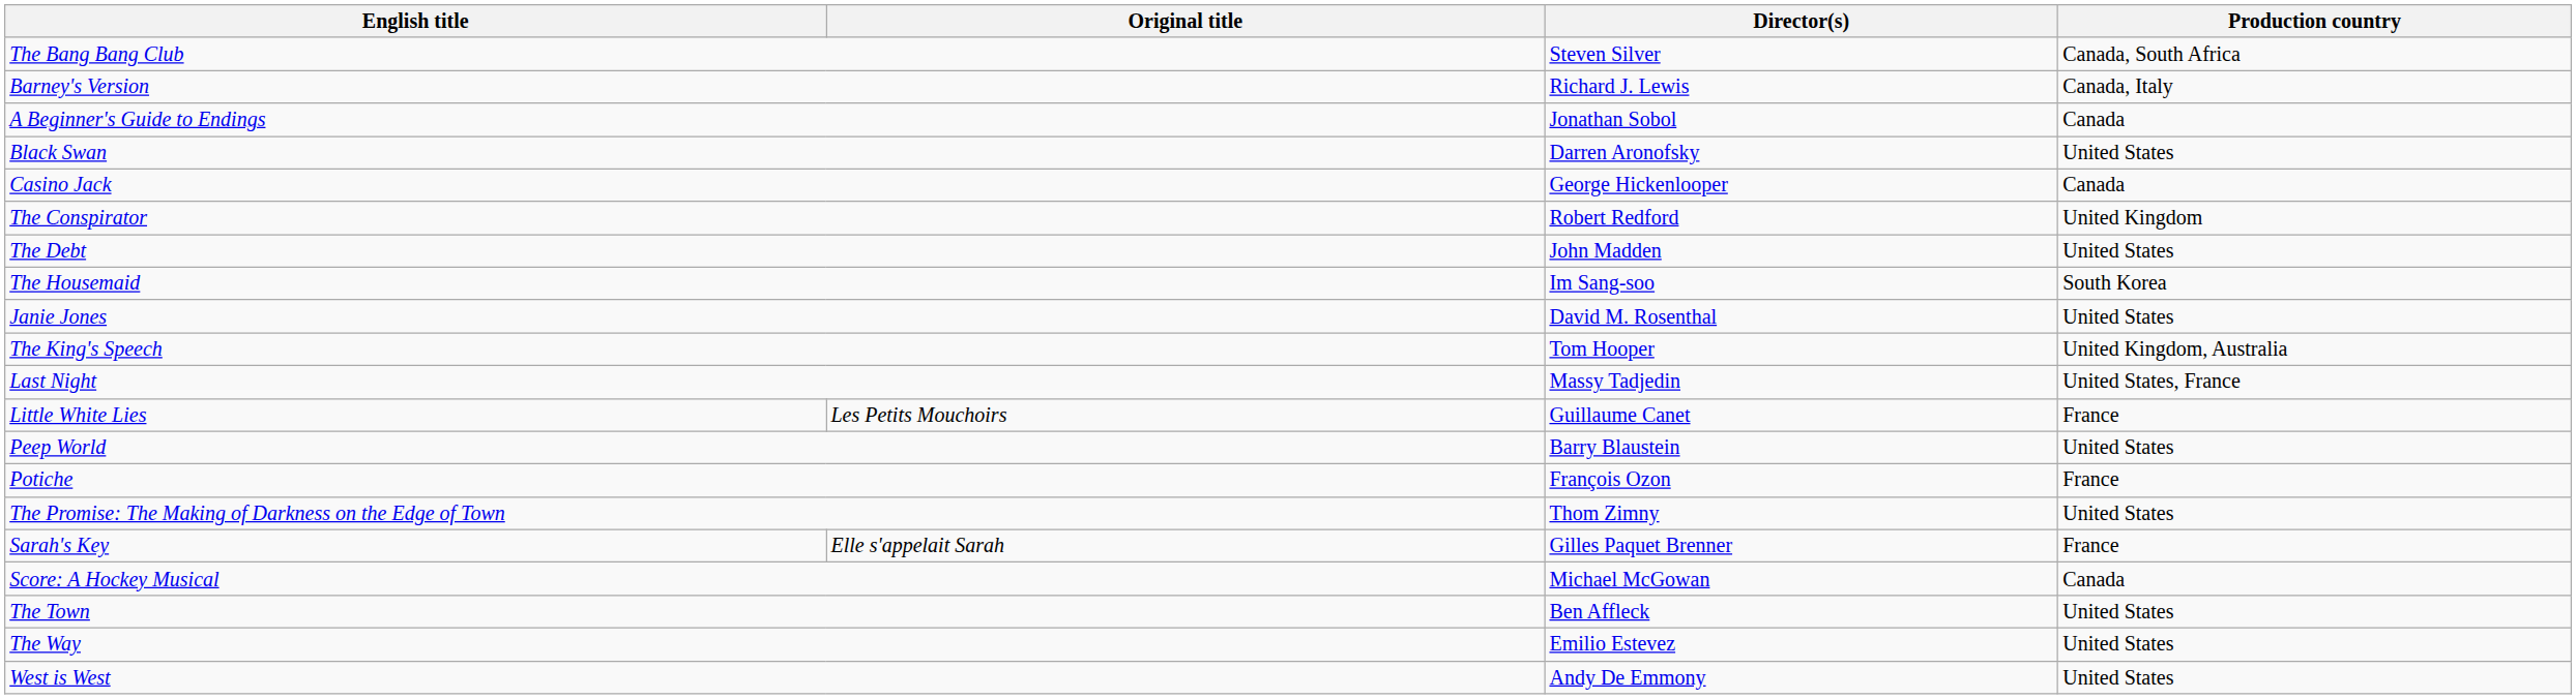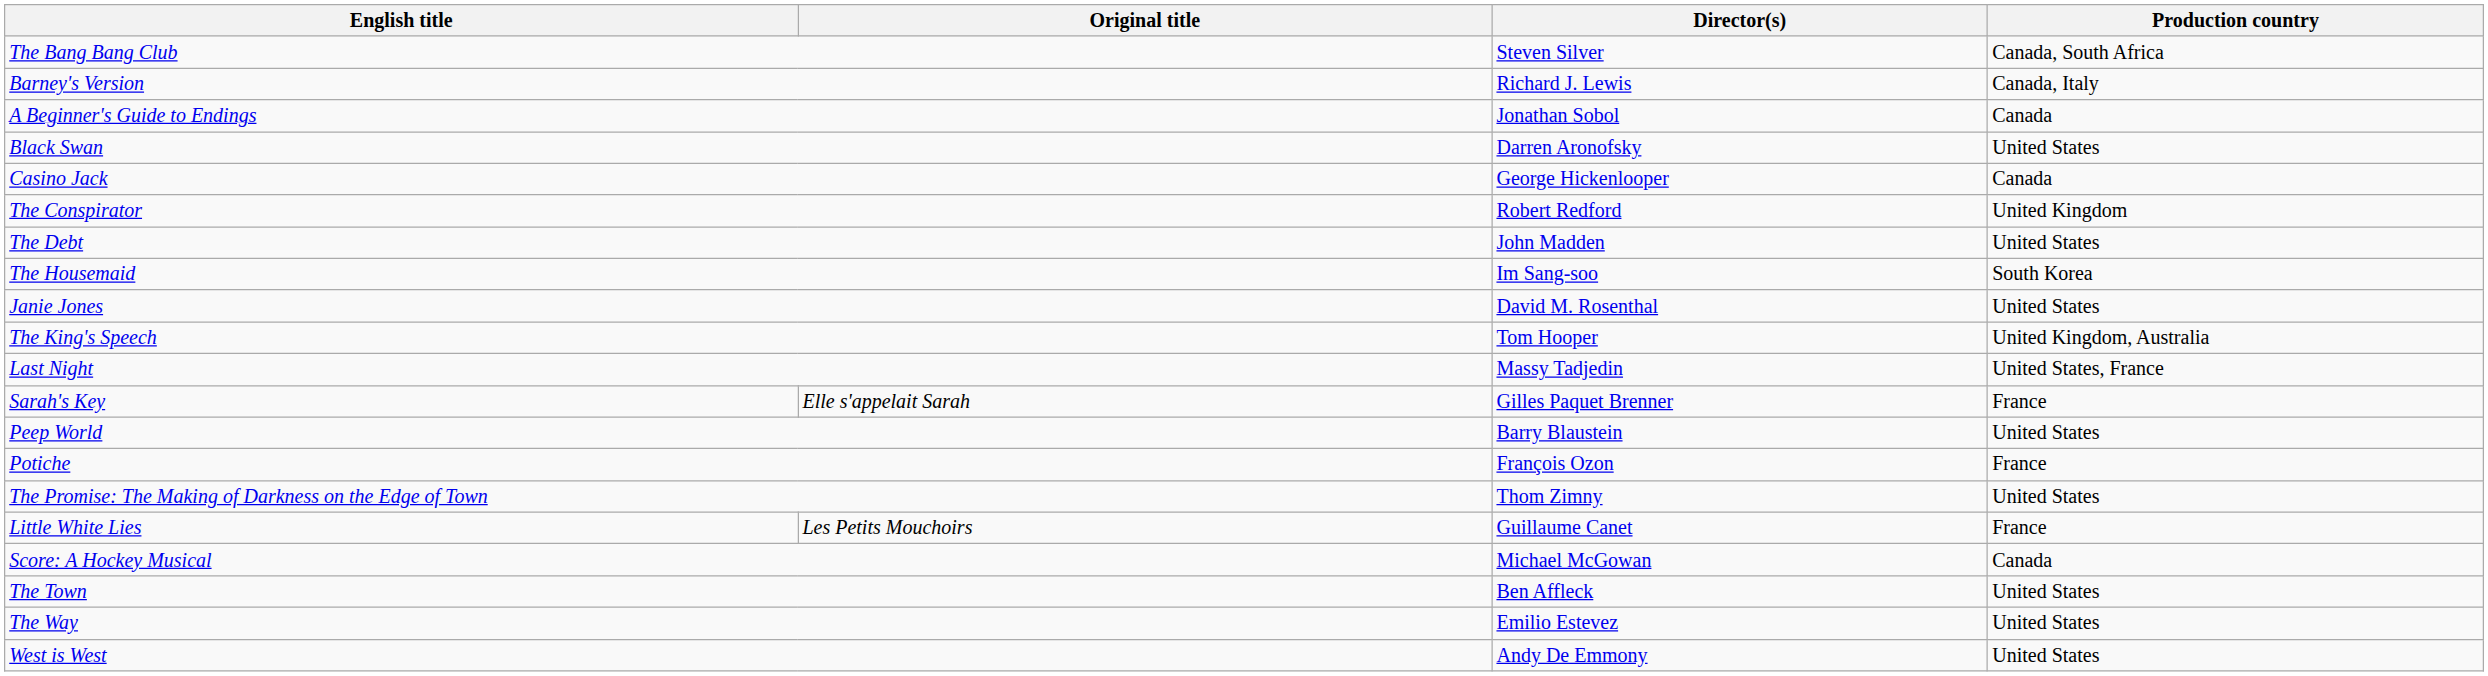rows swapped: Little White Lies <-> Sarah's Key
